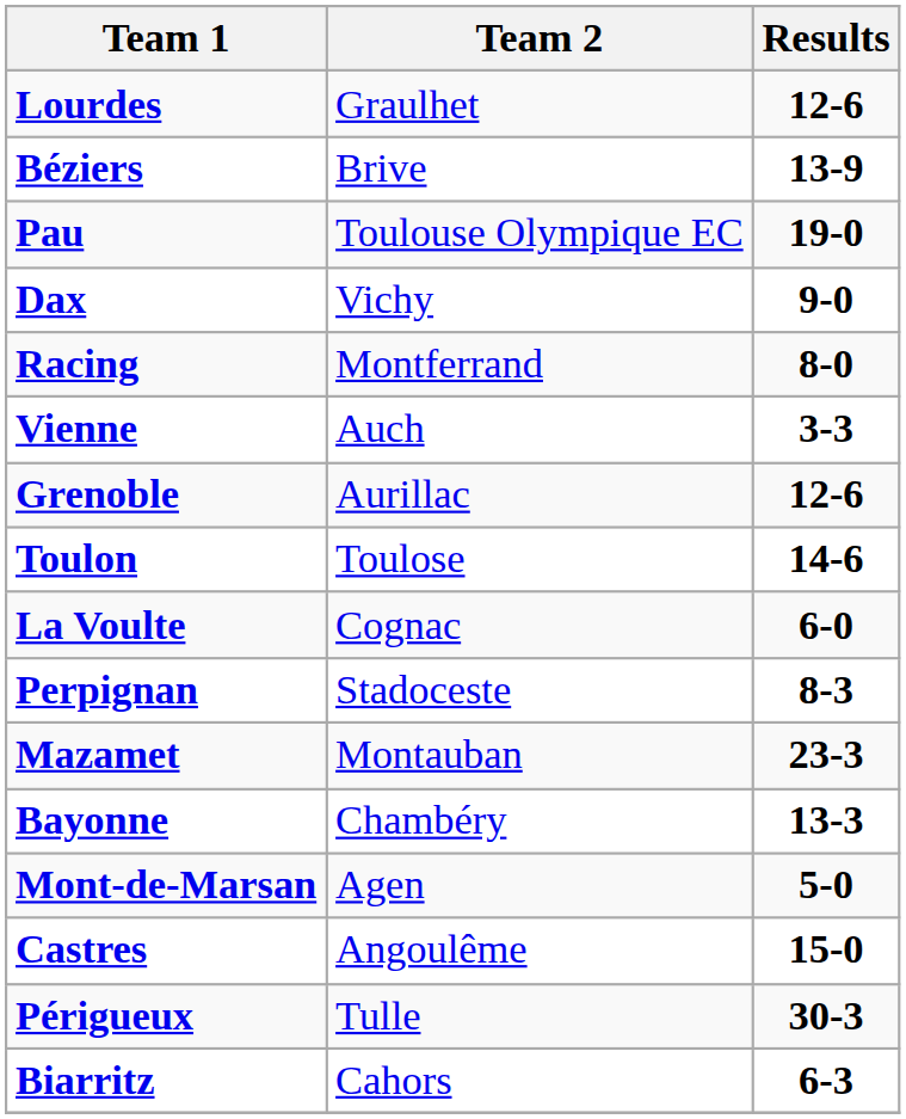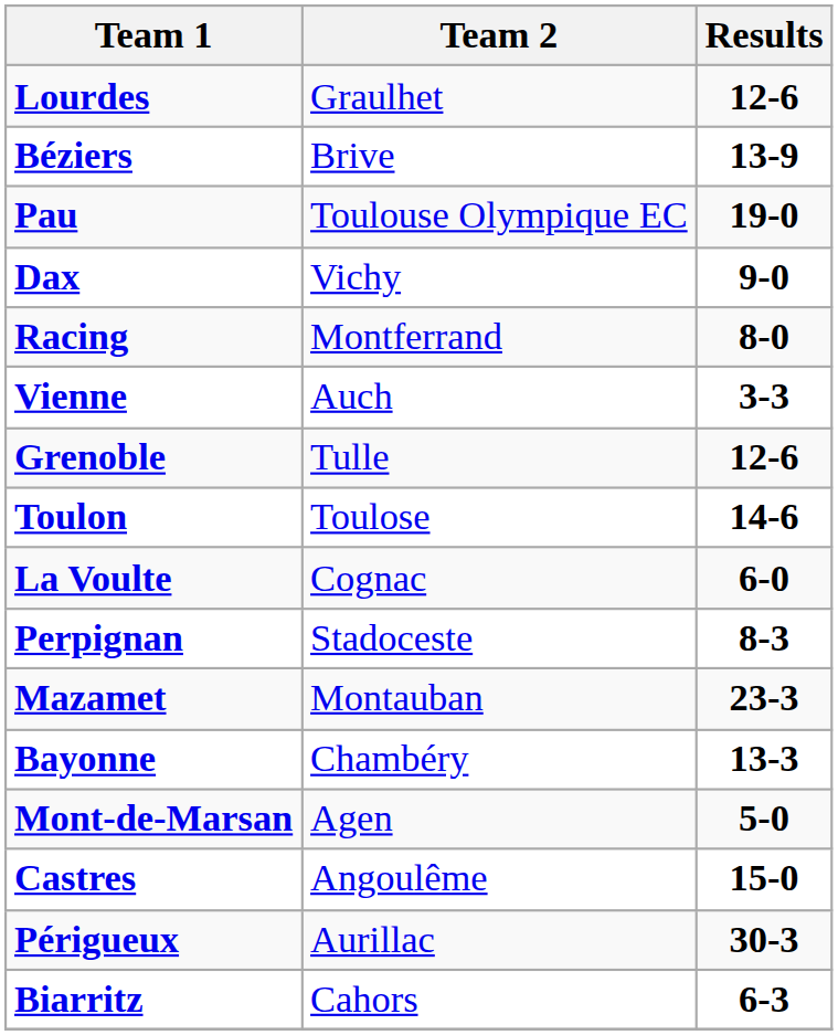Grenoble | Team 2: Aurillac -> Tulle
Périgueux | Team 2: Tulle -> Aurillac
